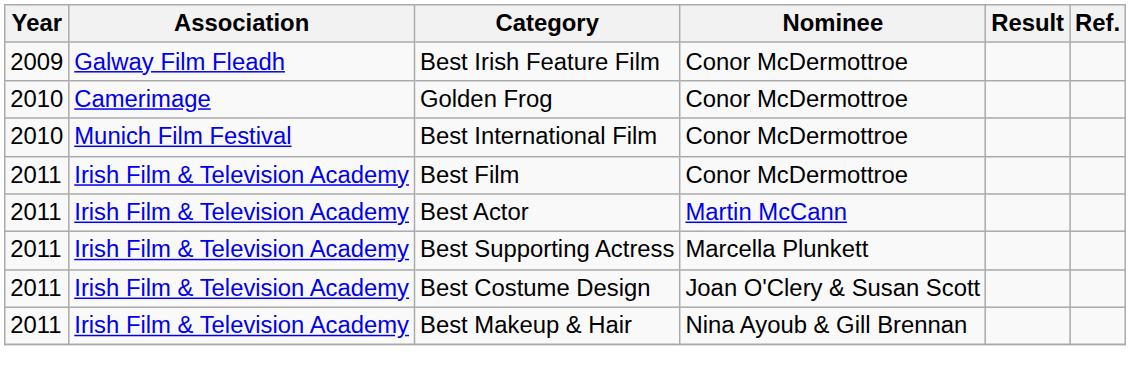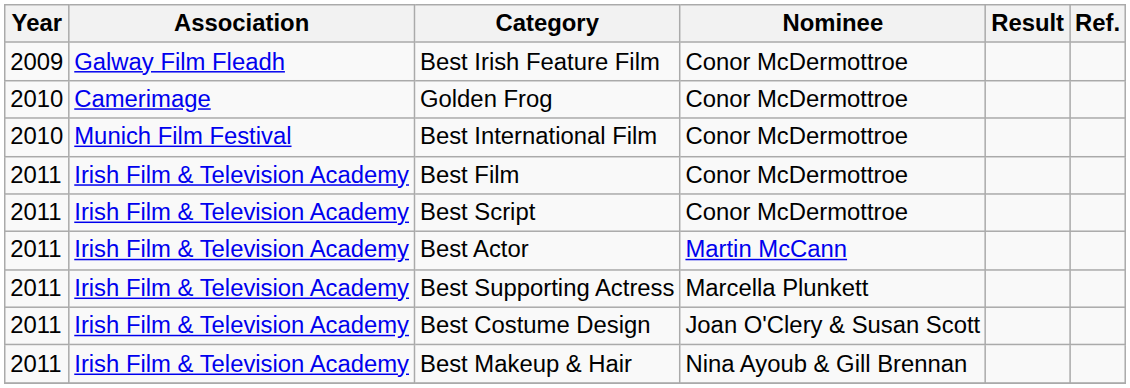+ row: 2011 | Irish Film & Television Academy | Best Script | Conor McDermottroe
